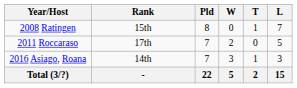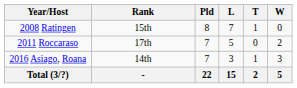columns swapped: W <-> L
